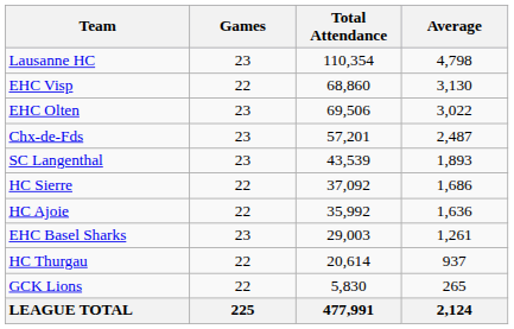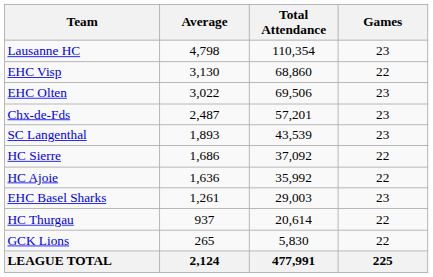columns swapped: Games <-> Average
